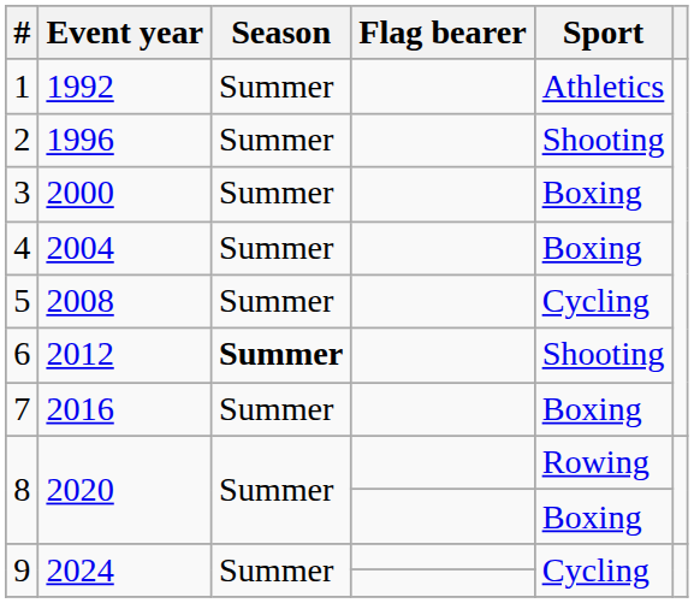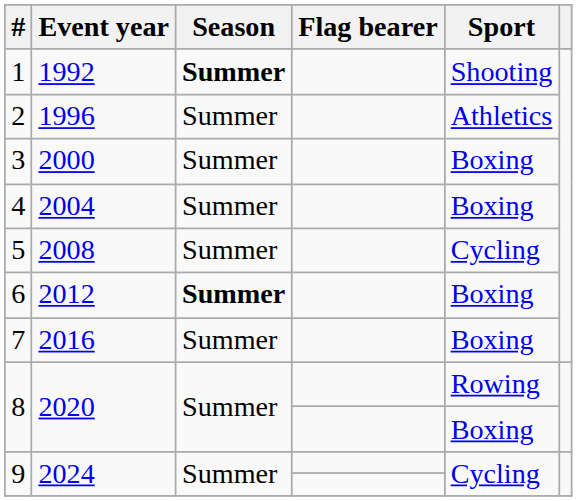1 | Season: normal -> bold
1 | Sport: Athletics -> Shooting
2 | Sport: Shooting -> Athletics
6 | Sport: Shooting -> Boxing
